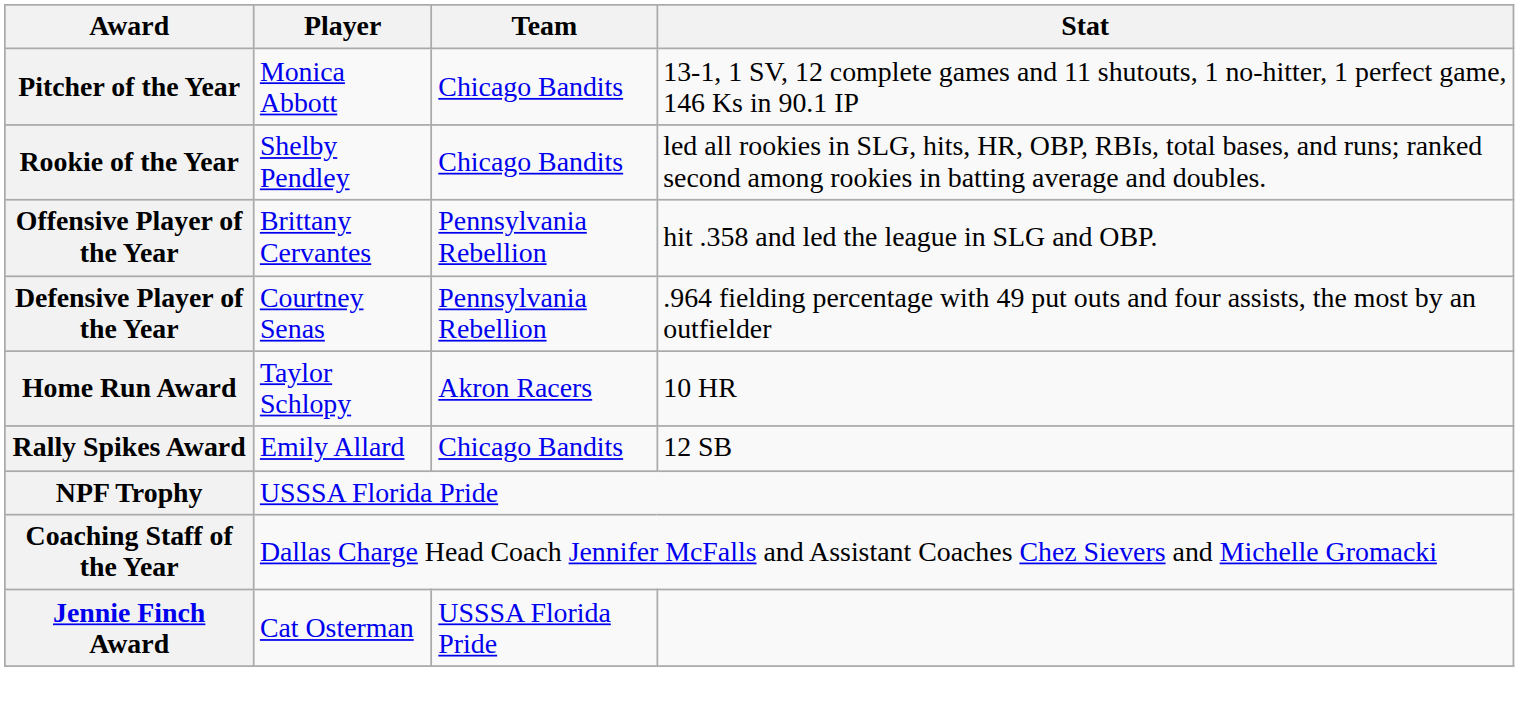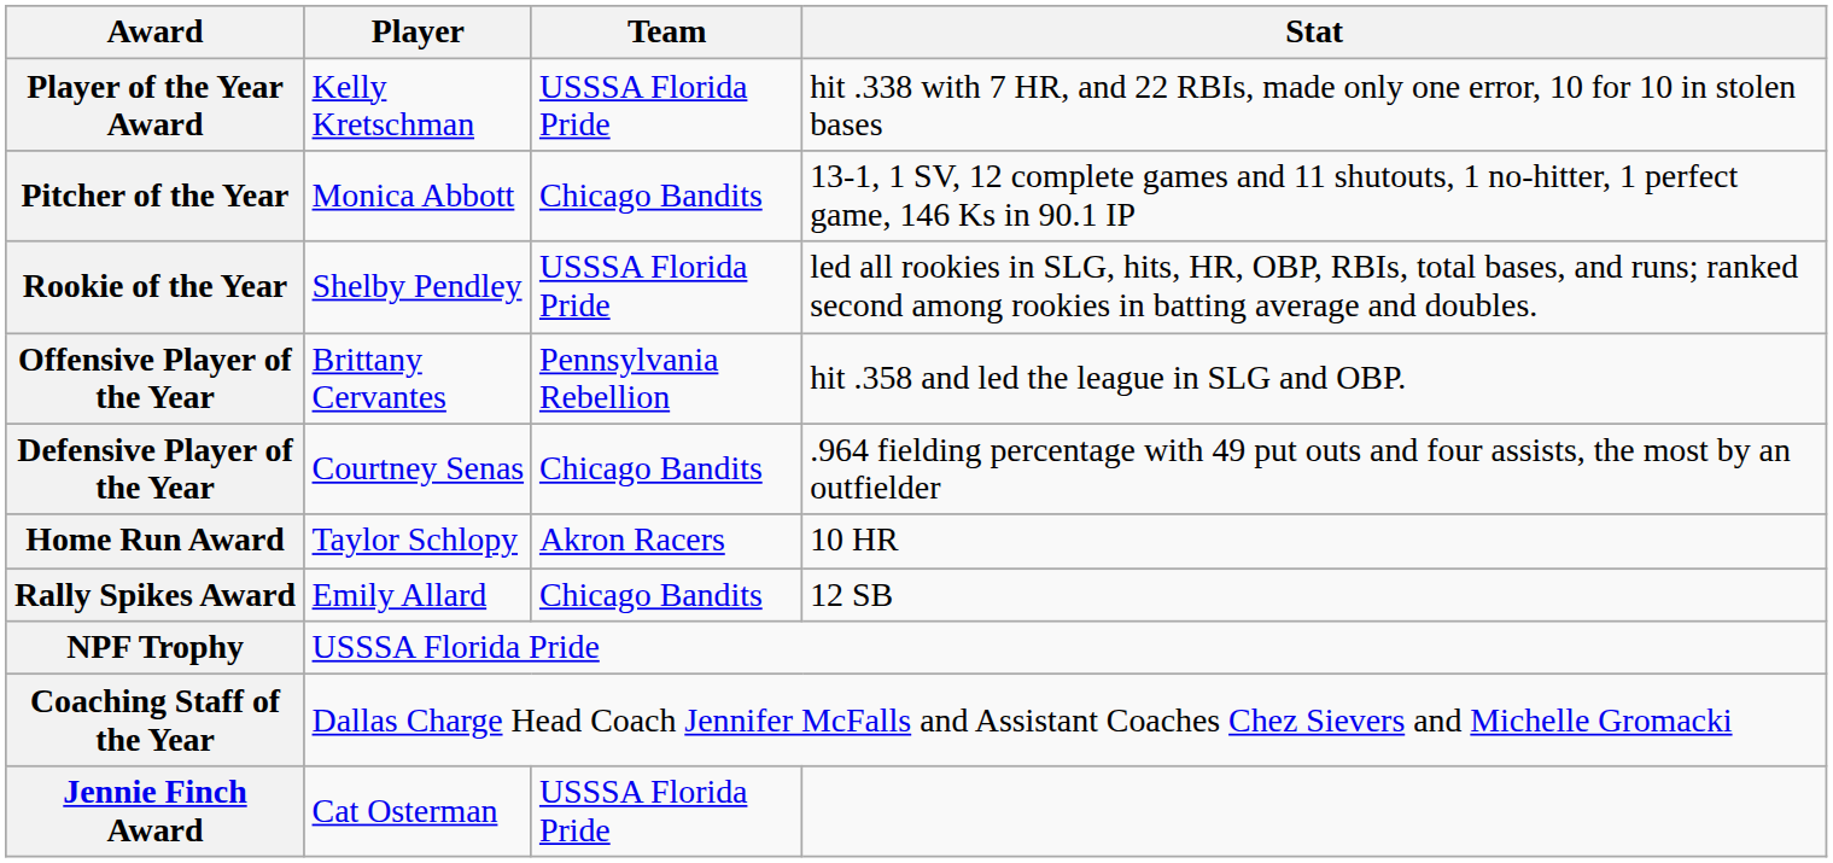+ row: Player of the Year Award | Kelly Kretschman | USSSA Florida Pride | hit .338 with 7 HR, and 22 RBIs, made only one error, 10 for 10 in stolen bases
Rookie of the Year | Team: Chicago Bandits -> USSSA Florida Pride
Defensive Player of the Year | Team: Pennsylvania Rebellion -> Chicago Bandits
